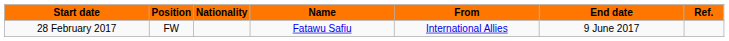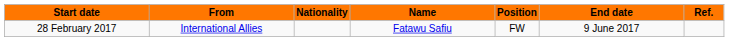columns swapped: Position <-> From
